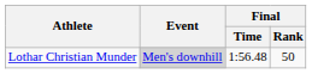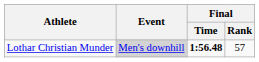Lothar Christian Munder | Final / Time: normal -> bold
Lothar Christian Munder | Final / Rank: 50 -> 57
